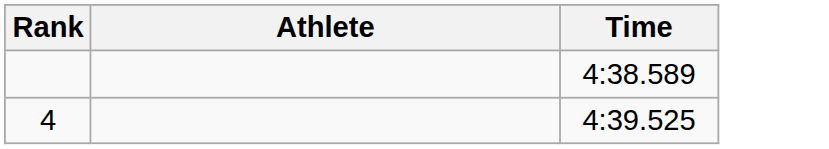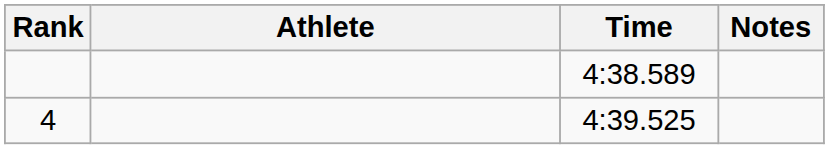+ column: Notes
